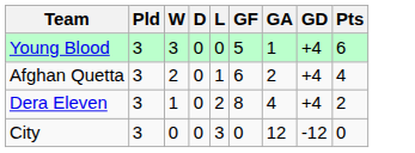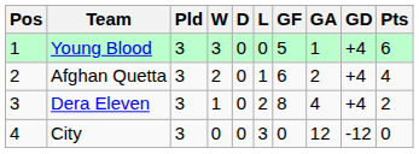+ column: Pos | 1 | 2 | 3 | 4
